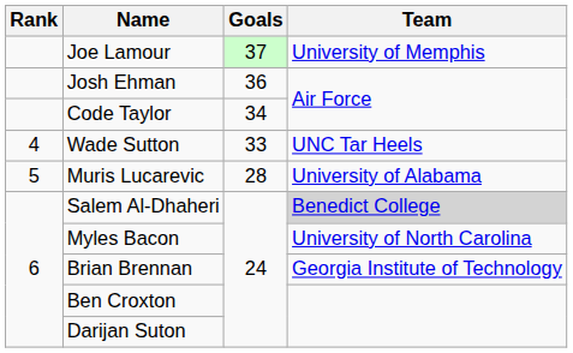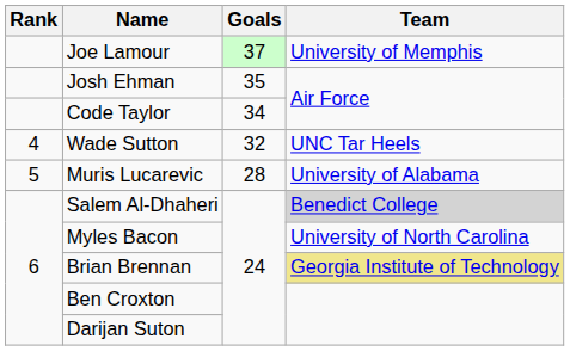Josh Ehman | Goals: 36 -> 35
Wade Sutton | Goals: 33 -> 32
Brian Brennan | Team: no background -> khaki background
